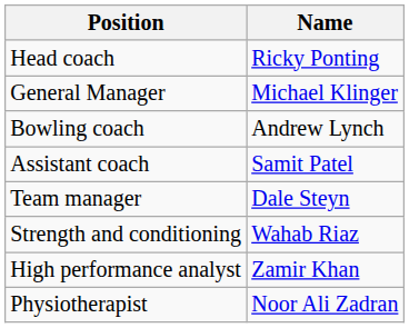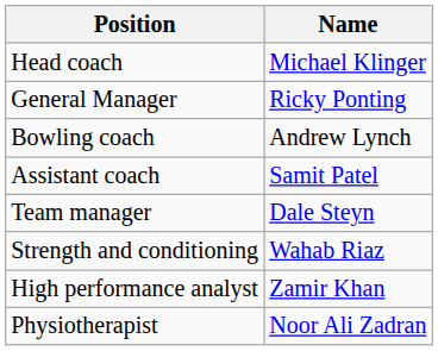Head coach | Name: Ricky Ponting -> Michael Klinger
General Manager | Name: Michael Klinger -> Ricky Ponting
